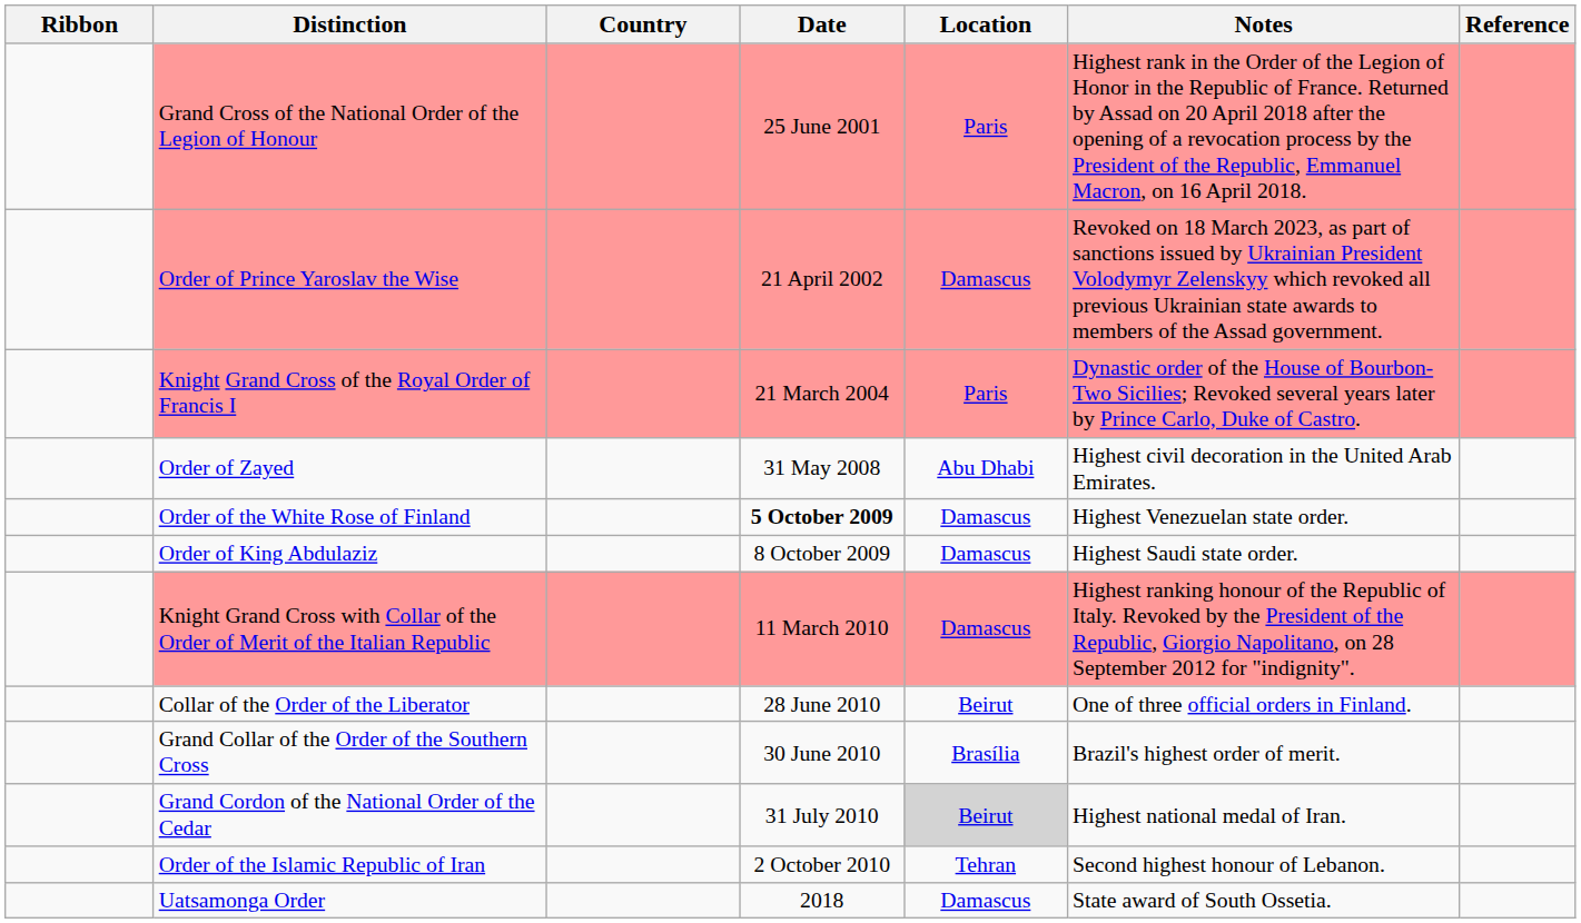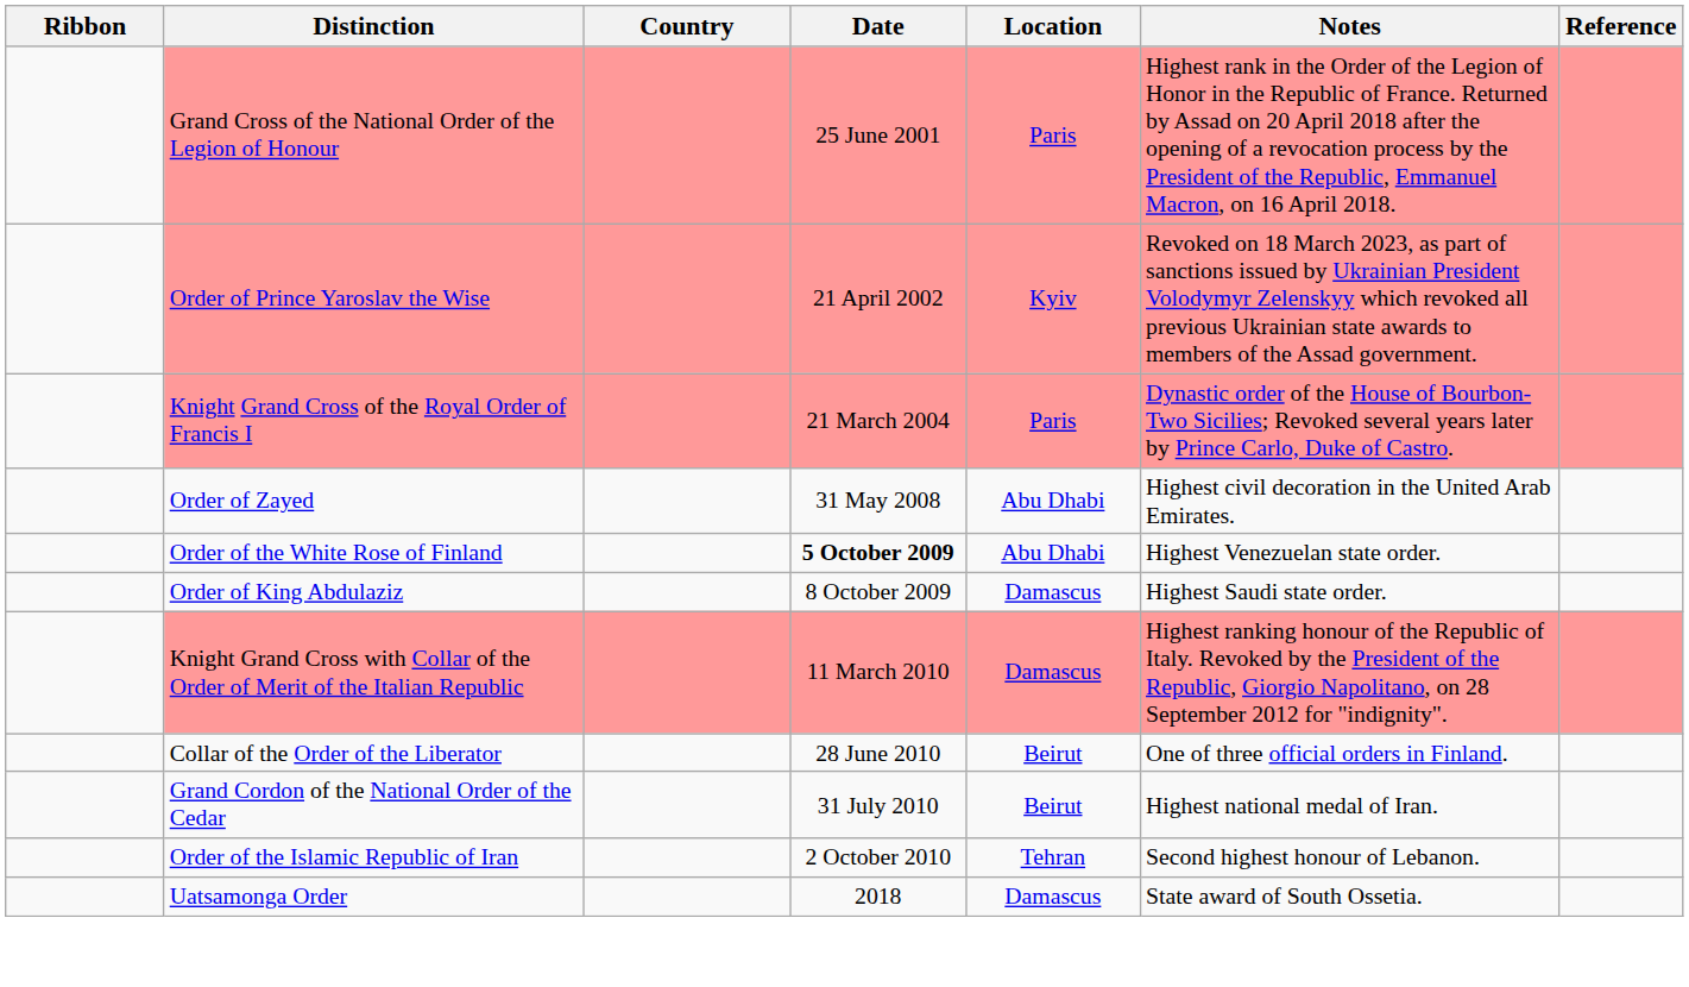Order of Prince Yaroslav the Wise | Location: Damascus -> Kyiv
Order of the White Rose of Finland | Location: Damascus -> Abu Dhabi
- row: Grand Collar of the Order of the Southern Cross | 30 June 2010 | Brasília | Brazil's highest order of merit.
Grand Cordon of the National Order of the Cedar | Location: lightgrey background -> no background
